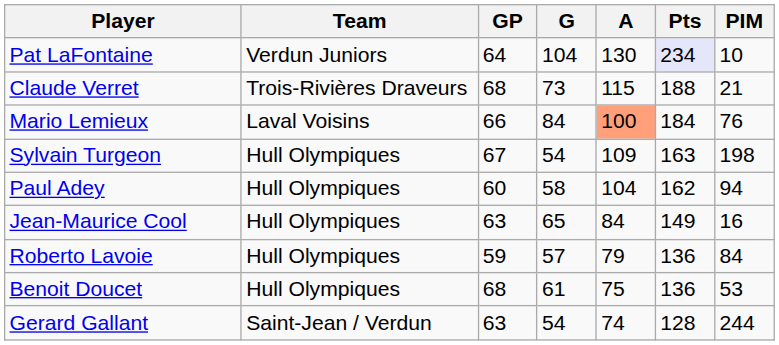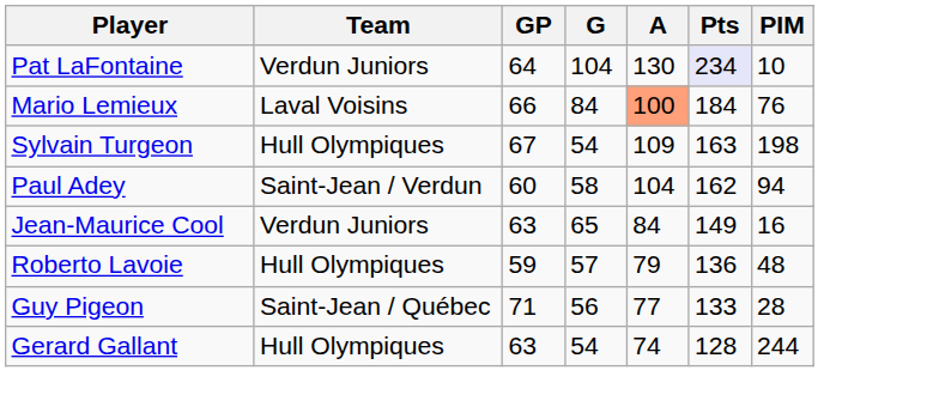- row: Claude Verret | Trois-Rivières Draveurs | 68 | 73 | 115 | 188 | 21
Paul Adey | Team: Hull Olympiques -> Saint-Jean / Verdun
Jean-Maurice Cool | Team: Hull Olympiques -> Verdun Juniors
Roberto Lavoie | PIM: 84 -> 48
- row: Benoit Doucet | Hull Olympiques | 68 | 61 | 75 | 136 | 53
+ row: Guy Pigeon | Saint-Jean / Québec | 71 | 56 | 77 | 133 | 28
Gerard Gallant | Team: Saint-Jean / Verdun -> Hull Olympiques
